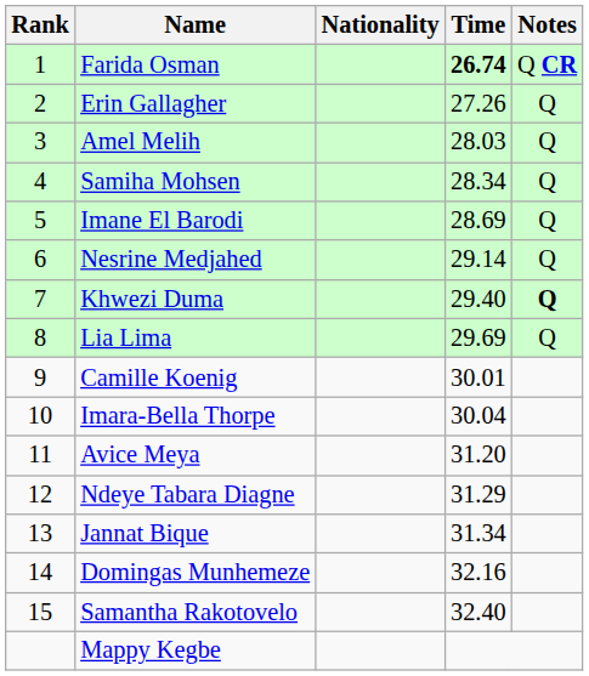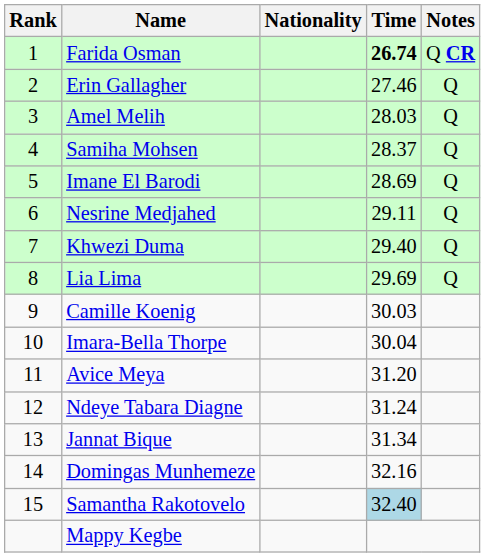Erin Gallagher | Time: 27.26 -> 27.46
Samiha Mohsen | Time: 28.34 -> 28.37
Nesrine Medjahed | Time: 29.14 -> 29.11
Khwezi Duma | Notes: bold -> normal
Camille Koenig | Time: 30.01 -> 30.03
Ndeye Tabara Diagne | Time: 31.29 -> 31.24
Samantha Rakotovelo | Time: no background -> lightblue background
